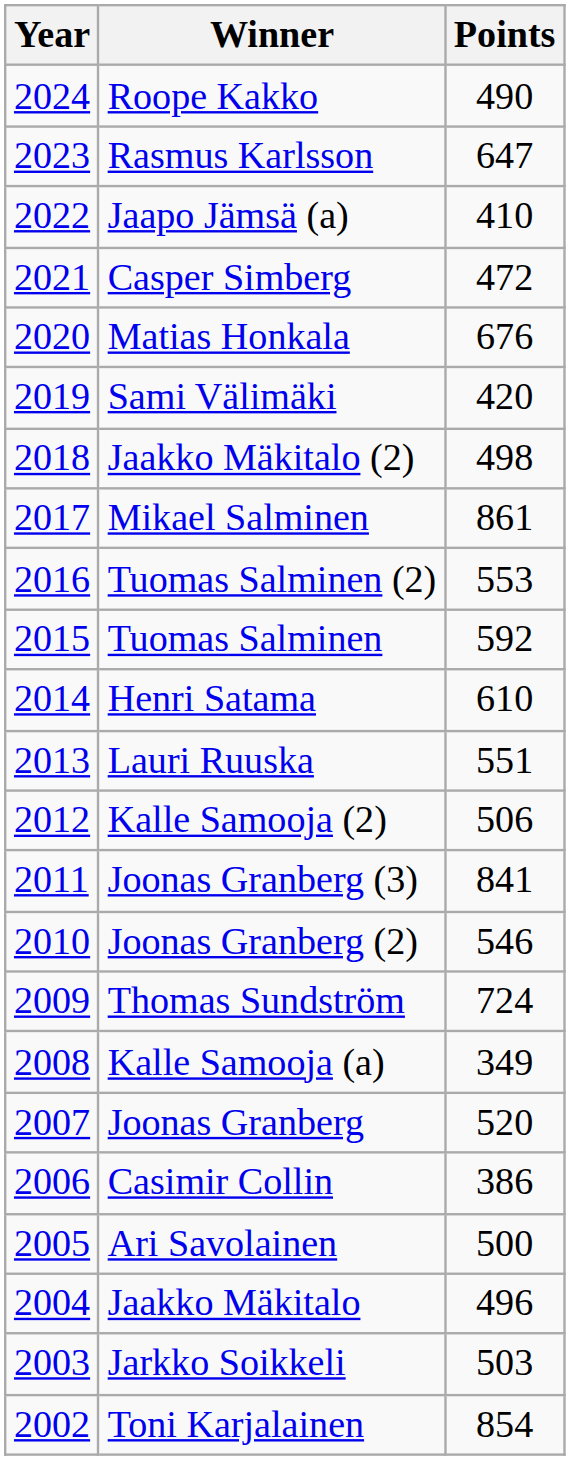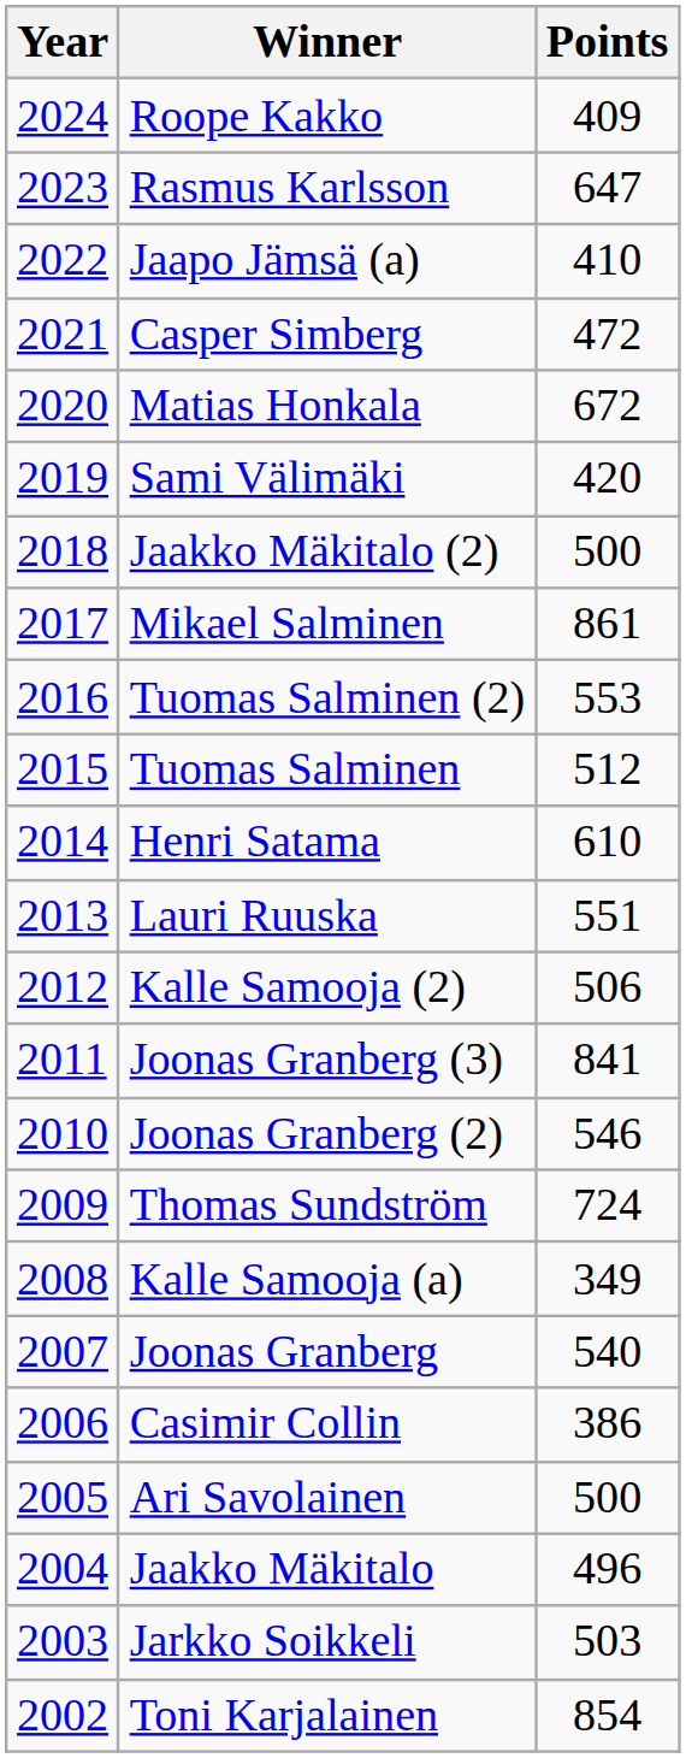Roope Kakko | Points: 490 -> 409
Matias Honkala | Points: 676 -> 672
Jaakko Mäkitalo (2) | Points: 498 -> 500
Tuomas Salminen | Points: 592 -> 512
Joonas Granberg | Points: 520 -> 540
